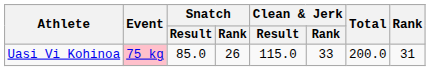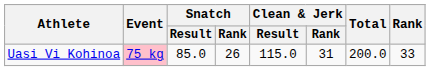Uasi Vi Kohinoa | Clean & Jerk / Rank: 33 -> 31
Uasi Vi Kohinoa | Rank: 31 -> 33
